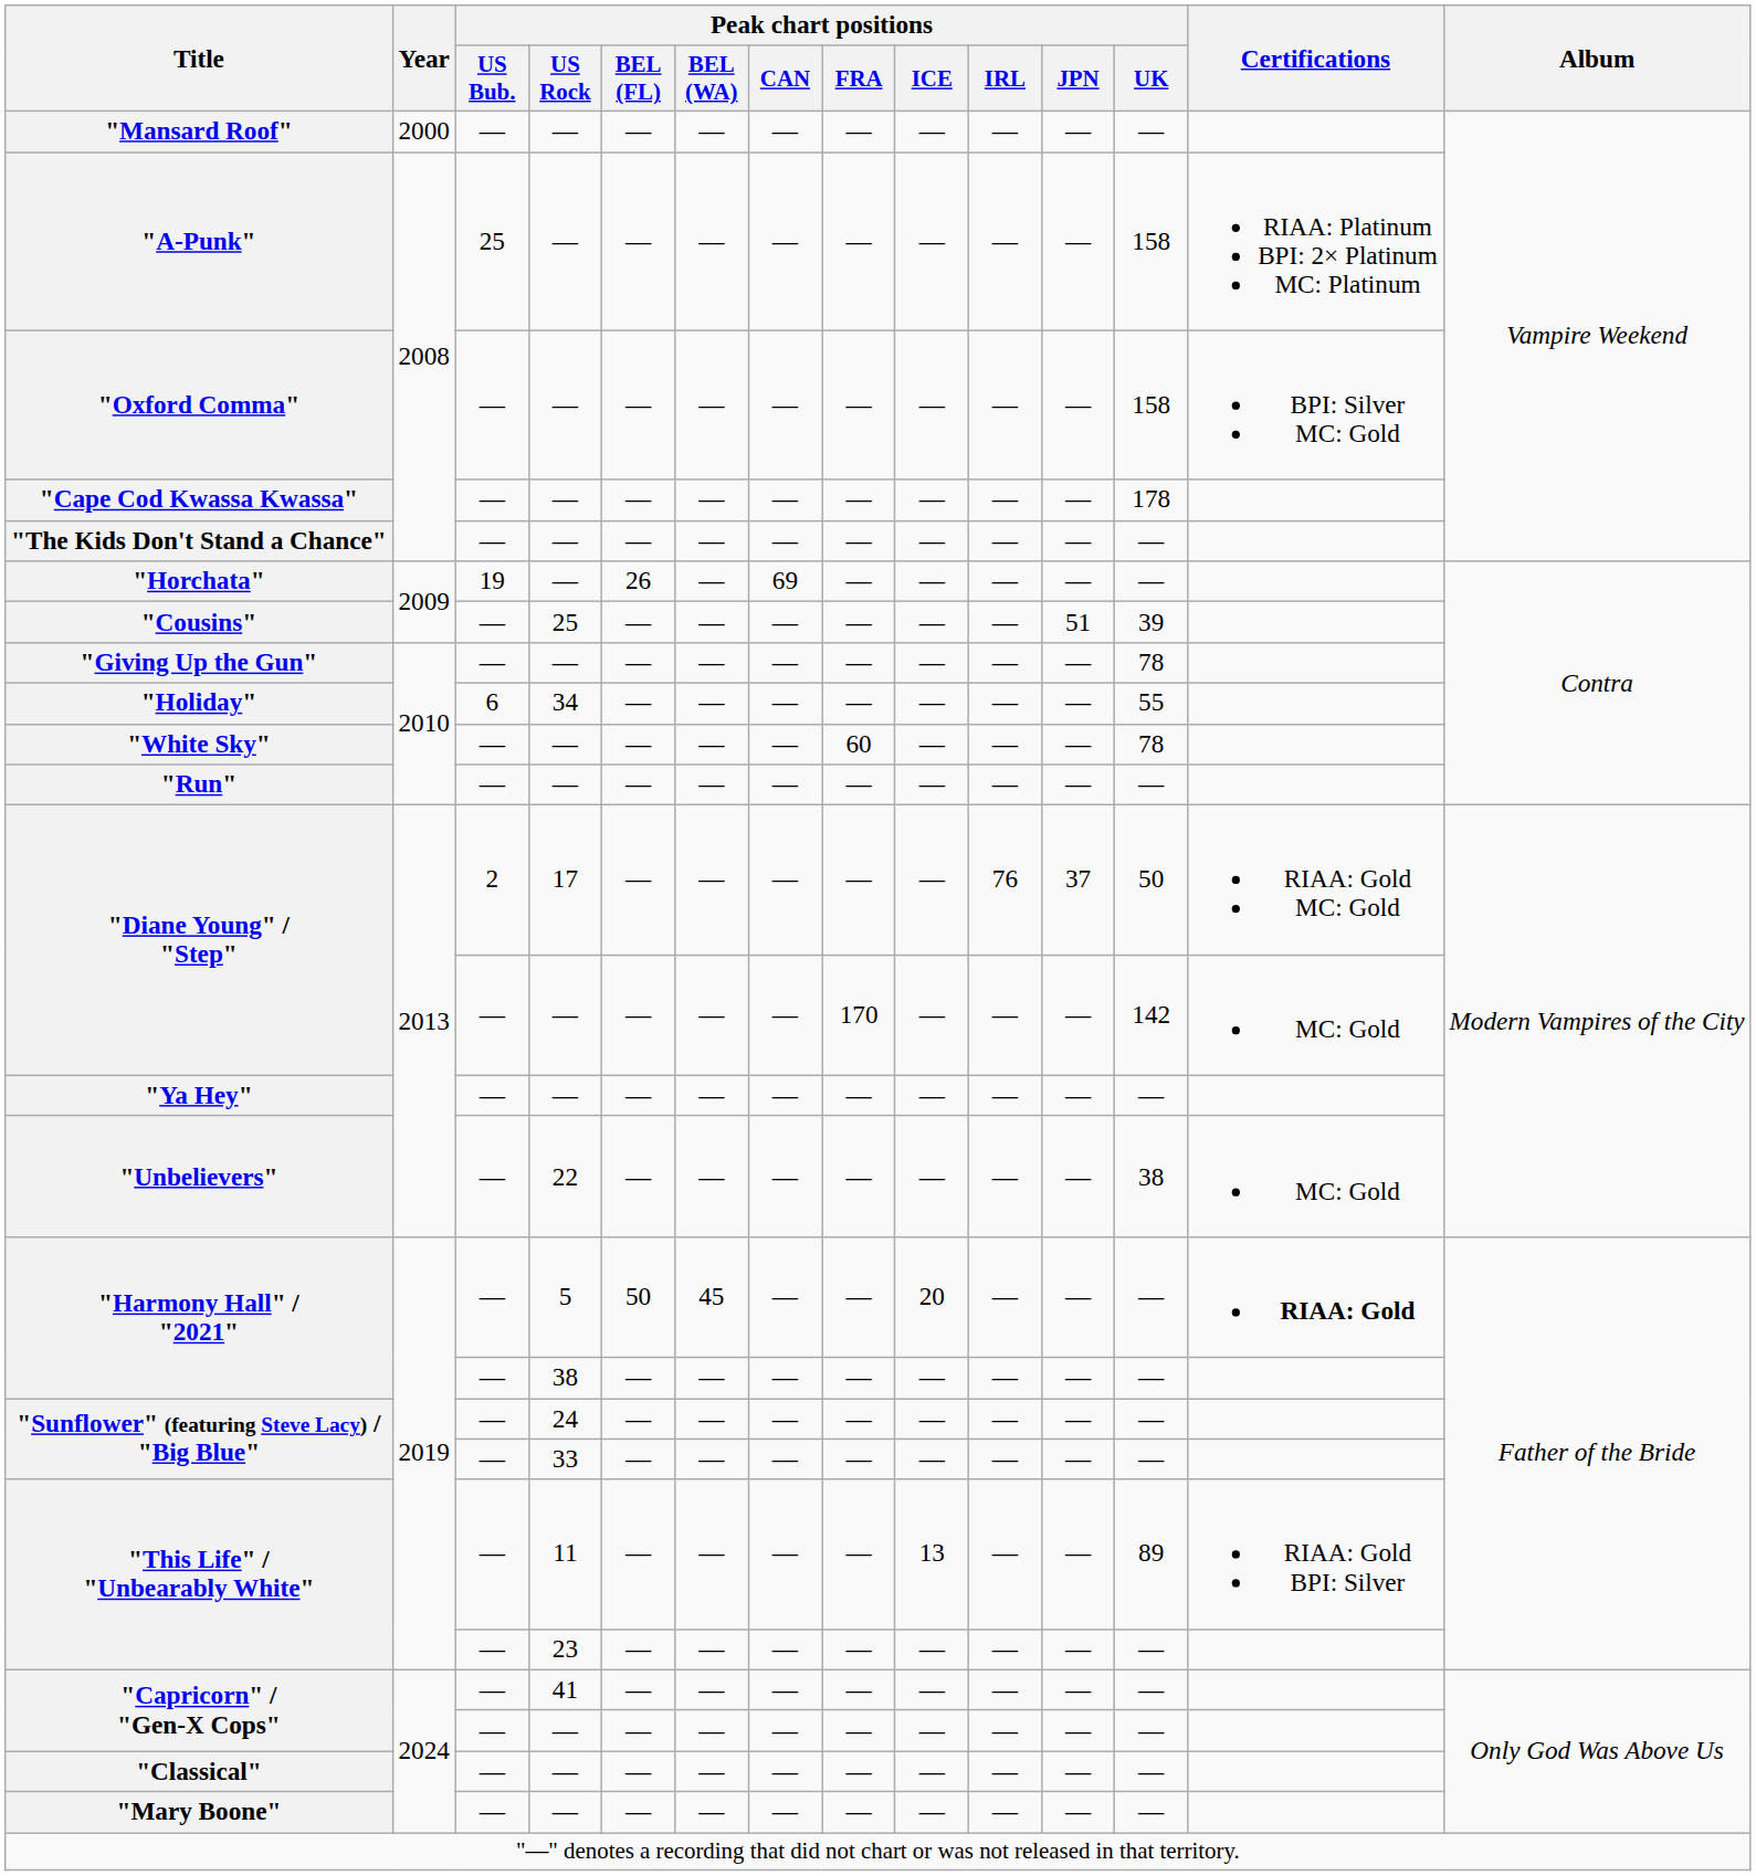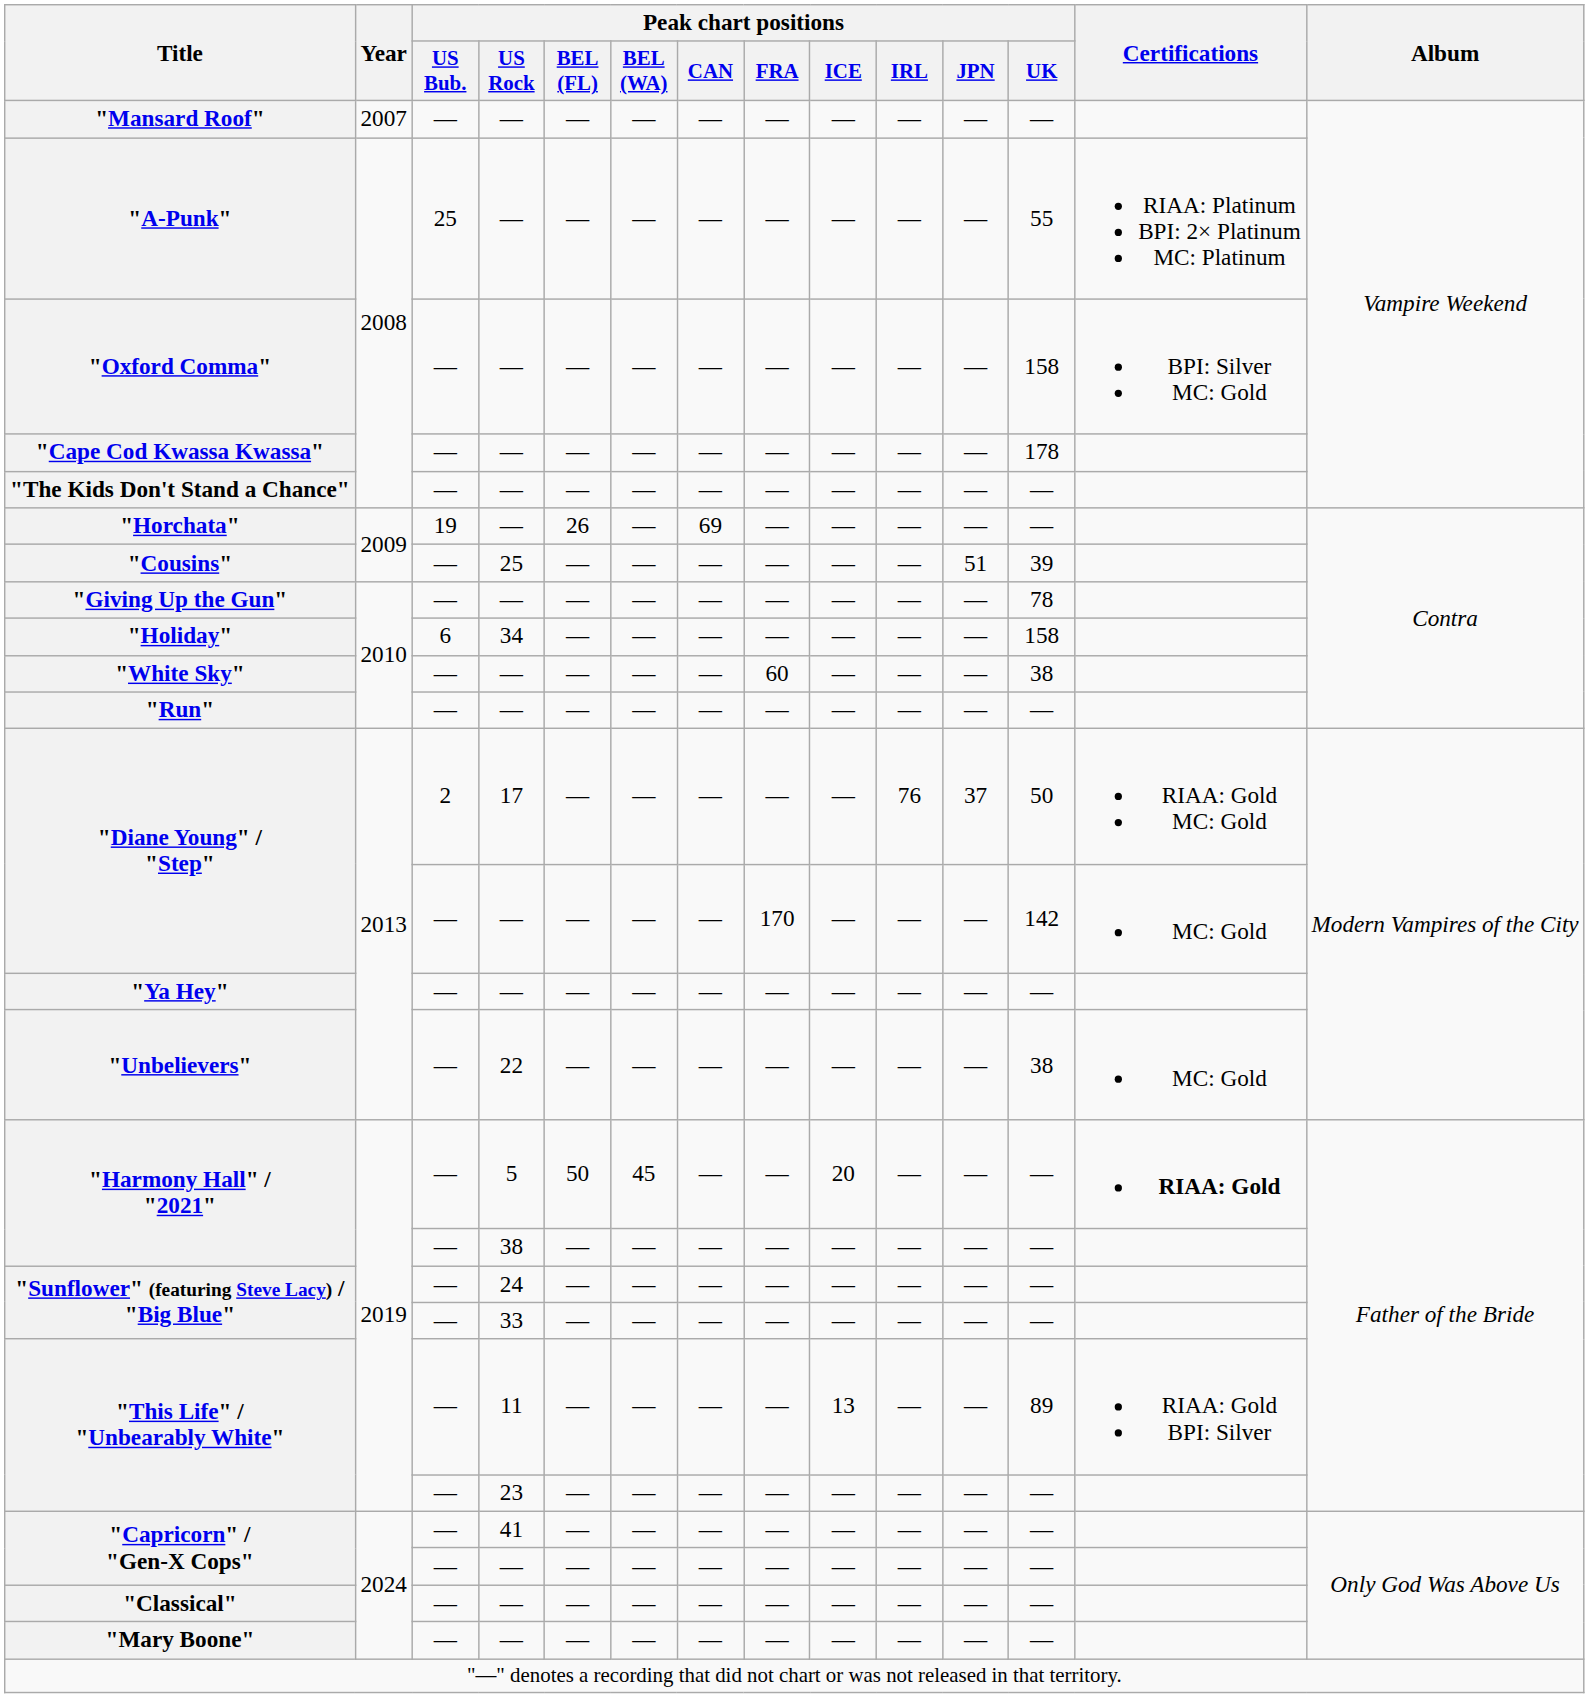"Mansard Roof" | Year: 2000 -> 2007
"A-Punk" | Peak chart positions / UK: 158 -> 55
"Holiday" | Peak chart positions / UK: 55 -> 158
"White Sky" | Peak chart positions / UK: 78 -> 38
